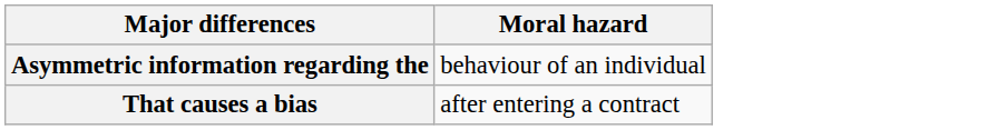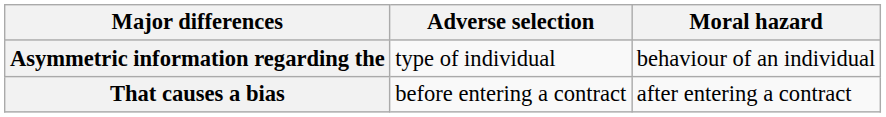+ column: Adverse selection | type of individual | before entering a contract
